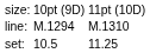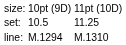rows swapped: set: <-> line:
